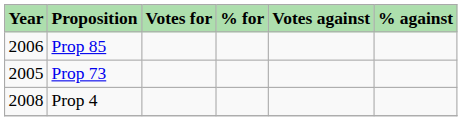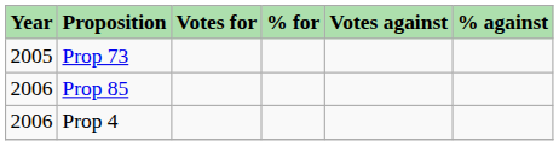rows swapped: Prop 73 <-> Prop 85
Prop 4 | Year: 2008 -> 2006
